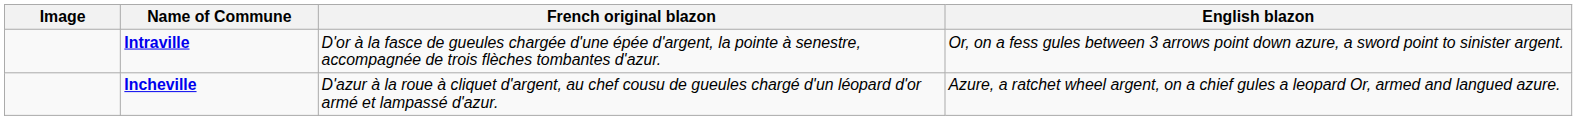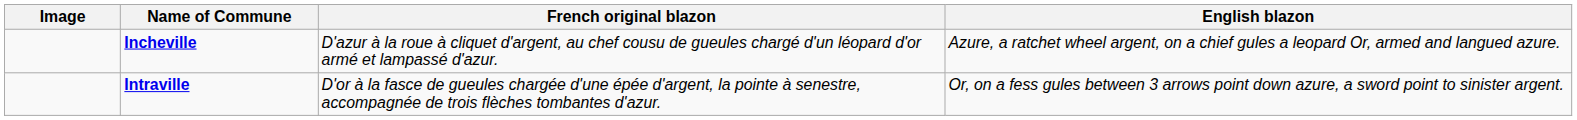rows swapped: Incheville <-> Intraville
